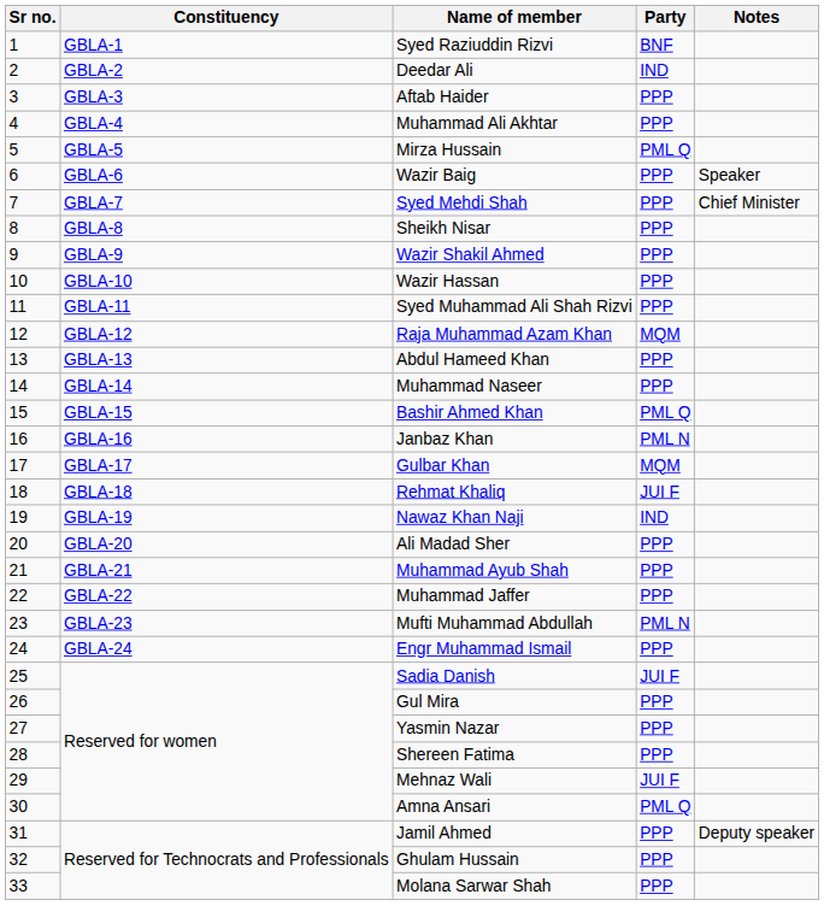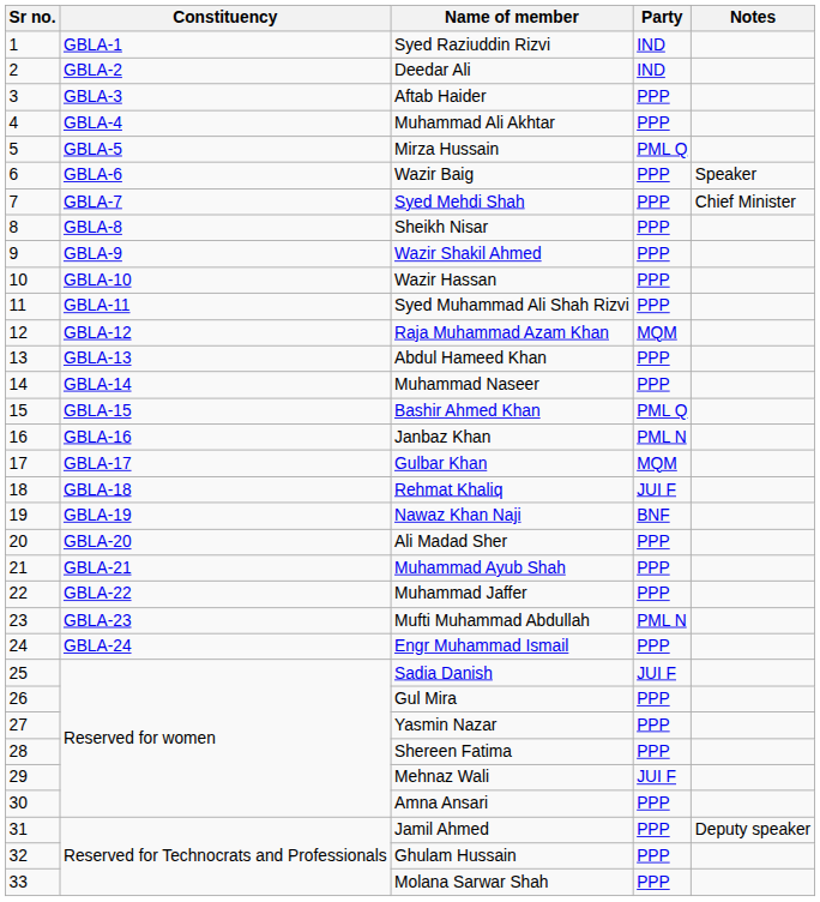Syed Raziuddin Rizvi | Party: BNF -> IND
Nawaz Khan Naji | Party: IND -> BNF
Amna Ansari | Party: PML Q -> PPP
